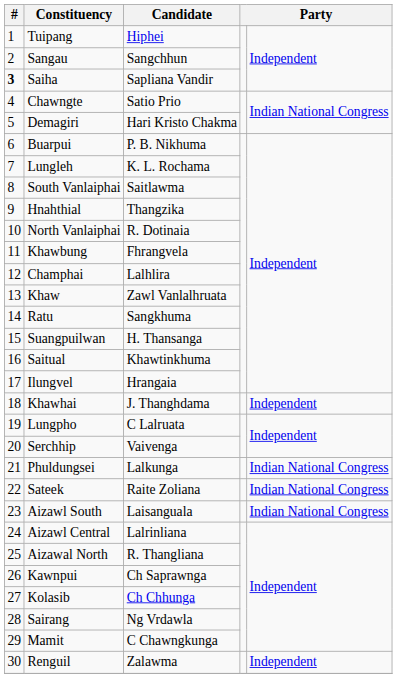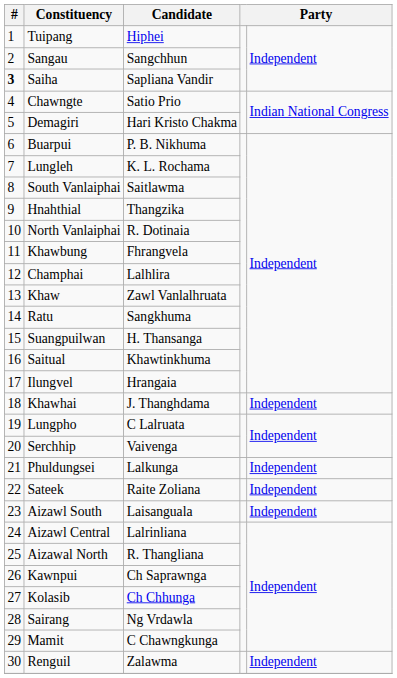Phuldungsei | column 5: Indian National Congress -> Independent
Sateek | column 5: Indian National Congress -> Independent
Aizawl South | column 5: Indian National Congress -> Independent
